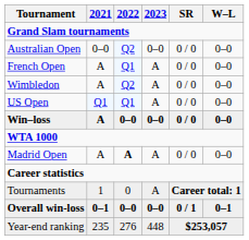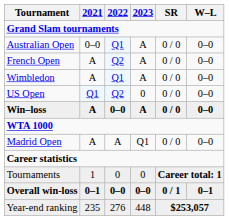Australian Open | 2022: Q2 -> Q1
Australian Open | 2023: 0–0 -> A
French Open | 2022: Q1 -> Q2
Wimbledon | 2022: Q2 -> Q1
US Open | 2022: Q1 -> Q2
US Open | 2023: A -> 0
Win–loss | 2023: 0–0 -> A
Madrid Open | 2022: bold -> normal
Madrid Open | 2023: A -> Q1
Tournaments | 2023: A -> 0
